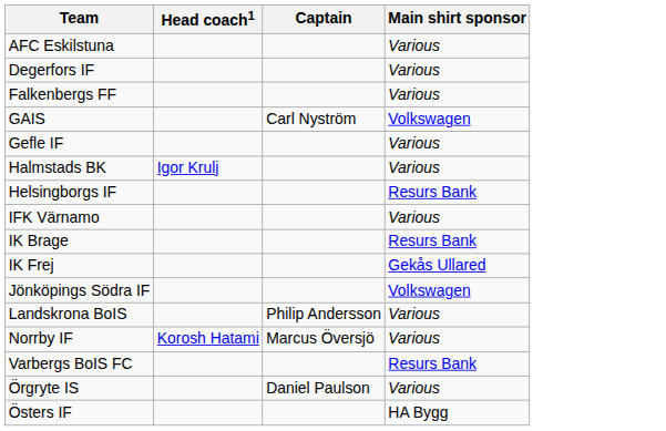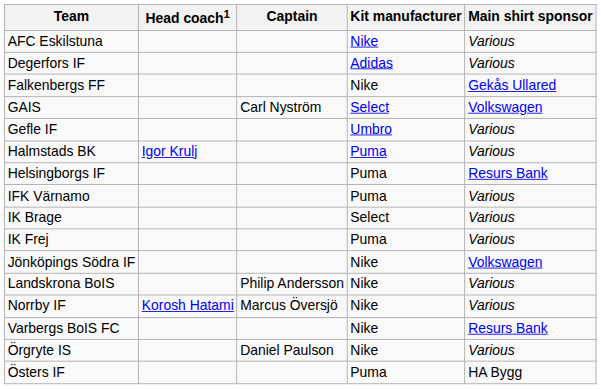+ column: Kit manufacturer | Nike | Adidas | Nike | Select | Umbro | Puma | Puma | Puma | Select | Puma | Nike | Nike | Nike | Nike | Nike | Puma
Falkenbergs FF | Main shirt sponsor: Various -> Gekås Ullared
IK Brage | Main shirt sponsor: Resurs Bank -> Various
IK Frej | Main shirt sponsor: Gekås Ullared -> Various
